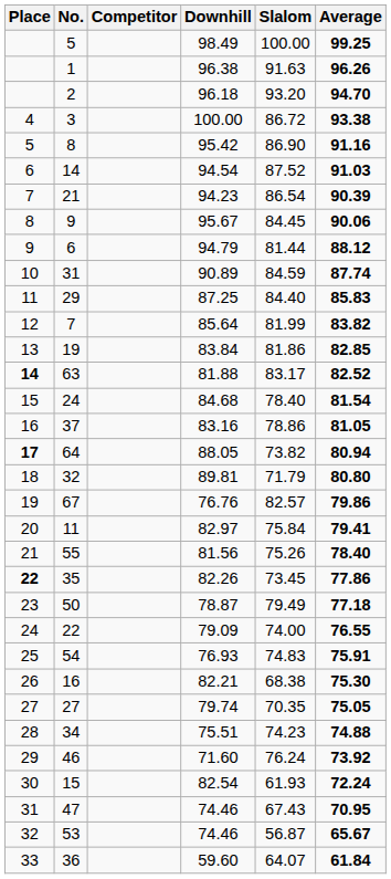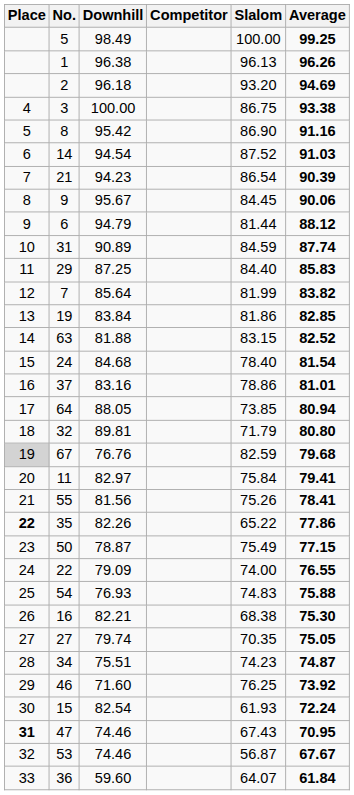columns swapped: Competitor <-> Downhill
1 | Slalom: 91.63 -> 96.13
2 | Average: 94.70 -> 94.69
3 | Slalom: 86.72 -> 86.75
63 | Place: bold -> normal
63 | Slalom: 83.17 -> 83.15
37 | Average: 81.05 -> 81.01
64 | Place: bold -> normal
64 | Slalom: 73.82 -> 73.85
67 | Place: no background -> lightgrey background
67 | Slalom: 82.57 -> 82.59
67 | Average: 79.86 -> 79.68
55 | Average: 78.40 -> 78.41
35 | Slalom: 73.45 -> 65.22
50 | Slalom: 79.49 -> 75.49
50 | Average: 77.18 -> 77.15
54 | Average: 75.91 -> 75.88
34 | Average: 74.88 -> 74.87
46 | Slalom: 76.24 -> 76.25
47 | Place: normal -> bold
53 | Average: 65.67 -> 67.67
